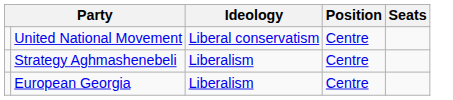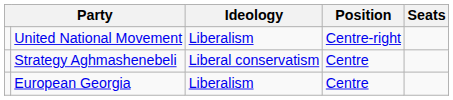United National Movement | Ideology: Liberal conservatism -> Liberalism
United National Movement | Position: Centre -> Centre-right
Strategy Aghmashenebeli | Ideology: Liberalism -> Liberal conservatism
